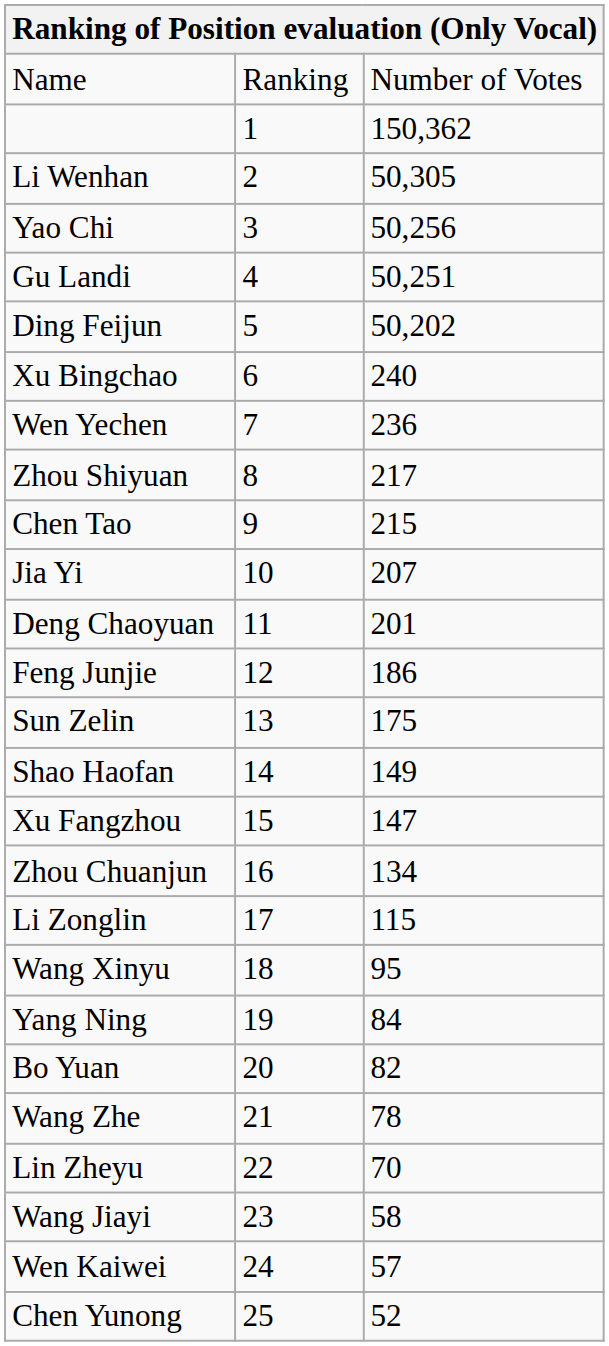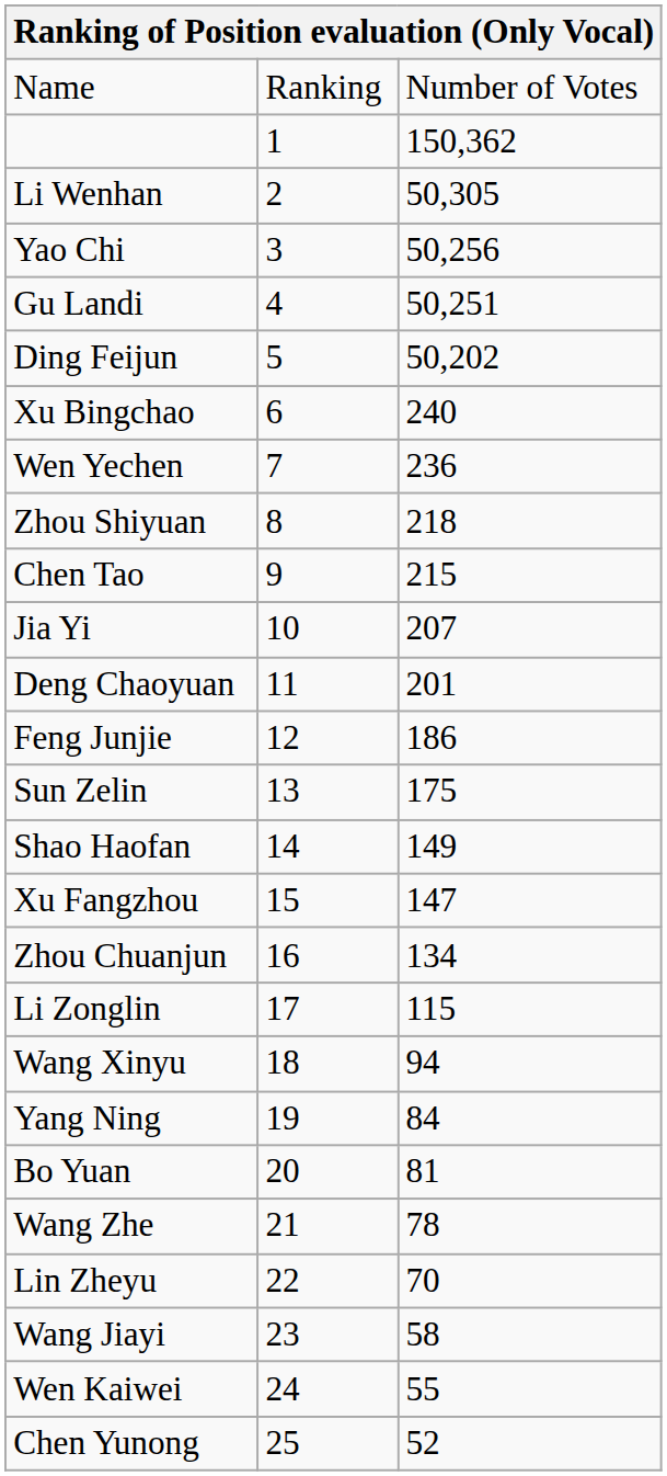Zhou Shiyuan | column 3: 217 -> 218
Wang Xinyu | column 3: 95 -> 94
Bo Yuan | column 3: 82 -> 81
Wen Kaiwei | column 3: 57 -> 55
